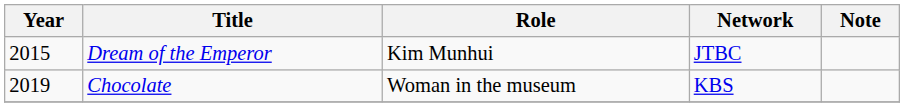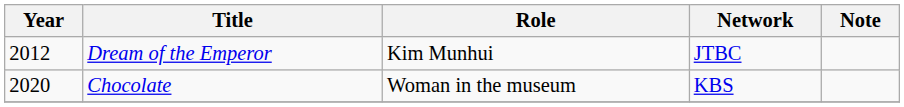Dream of the Emperor | Year: 2015 -> 2012
Chocolate | Year: 2019 -> 2020
